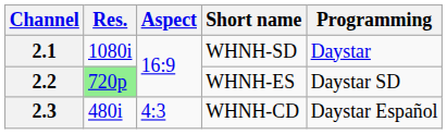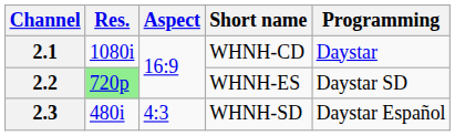2.1 | Short name: WHNH-SD -> WHNH-CD
2.3 | Short name: WHNH-CD -> WHNH-SD
